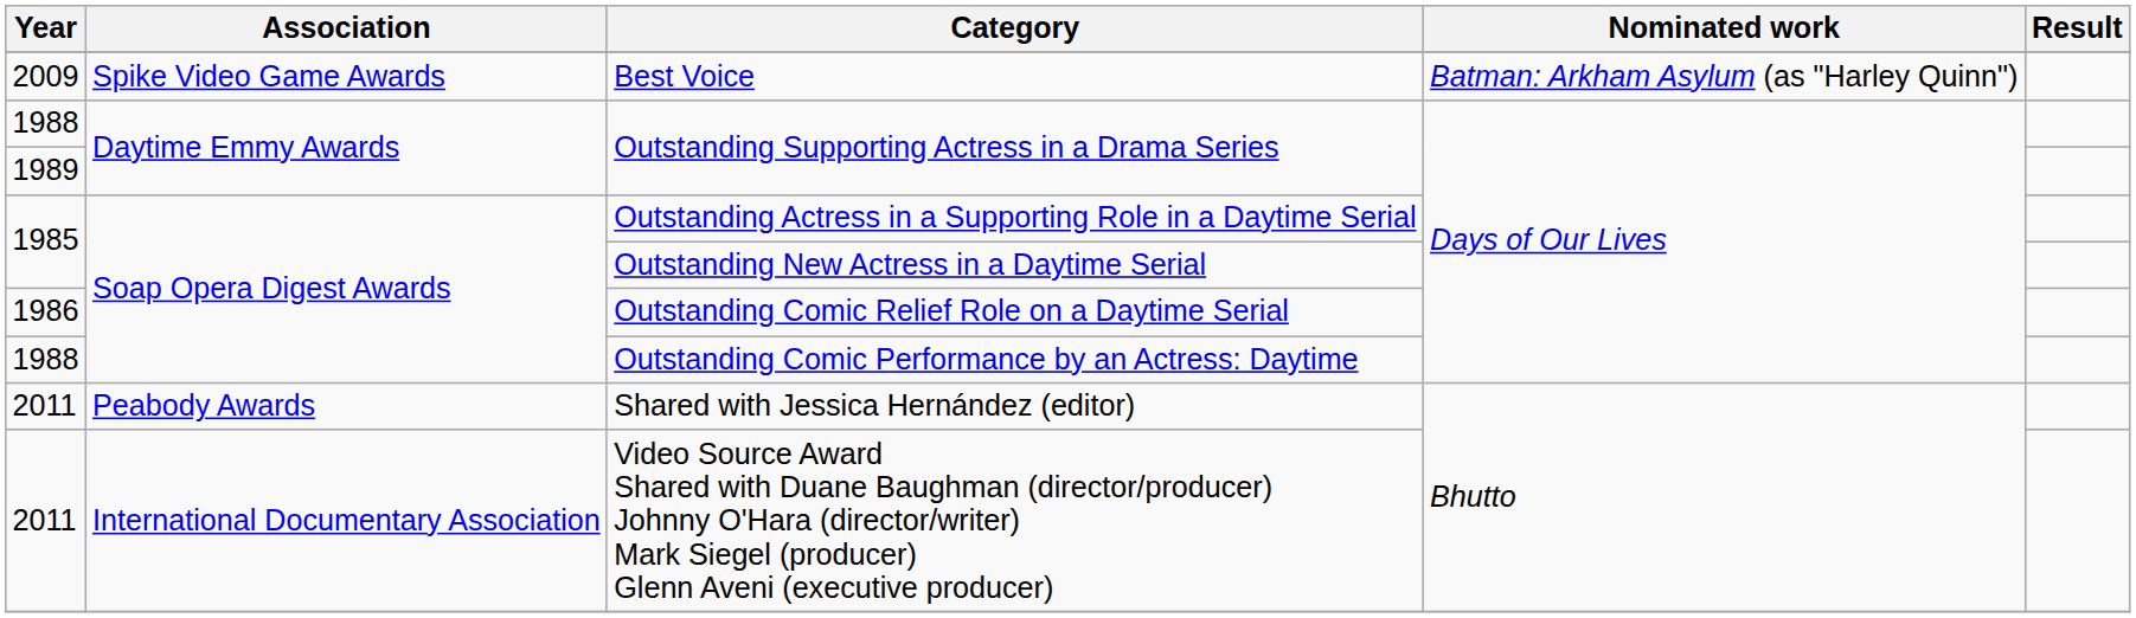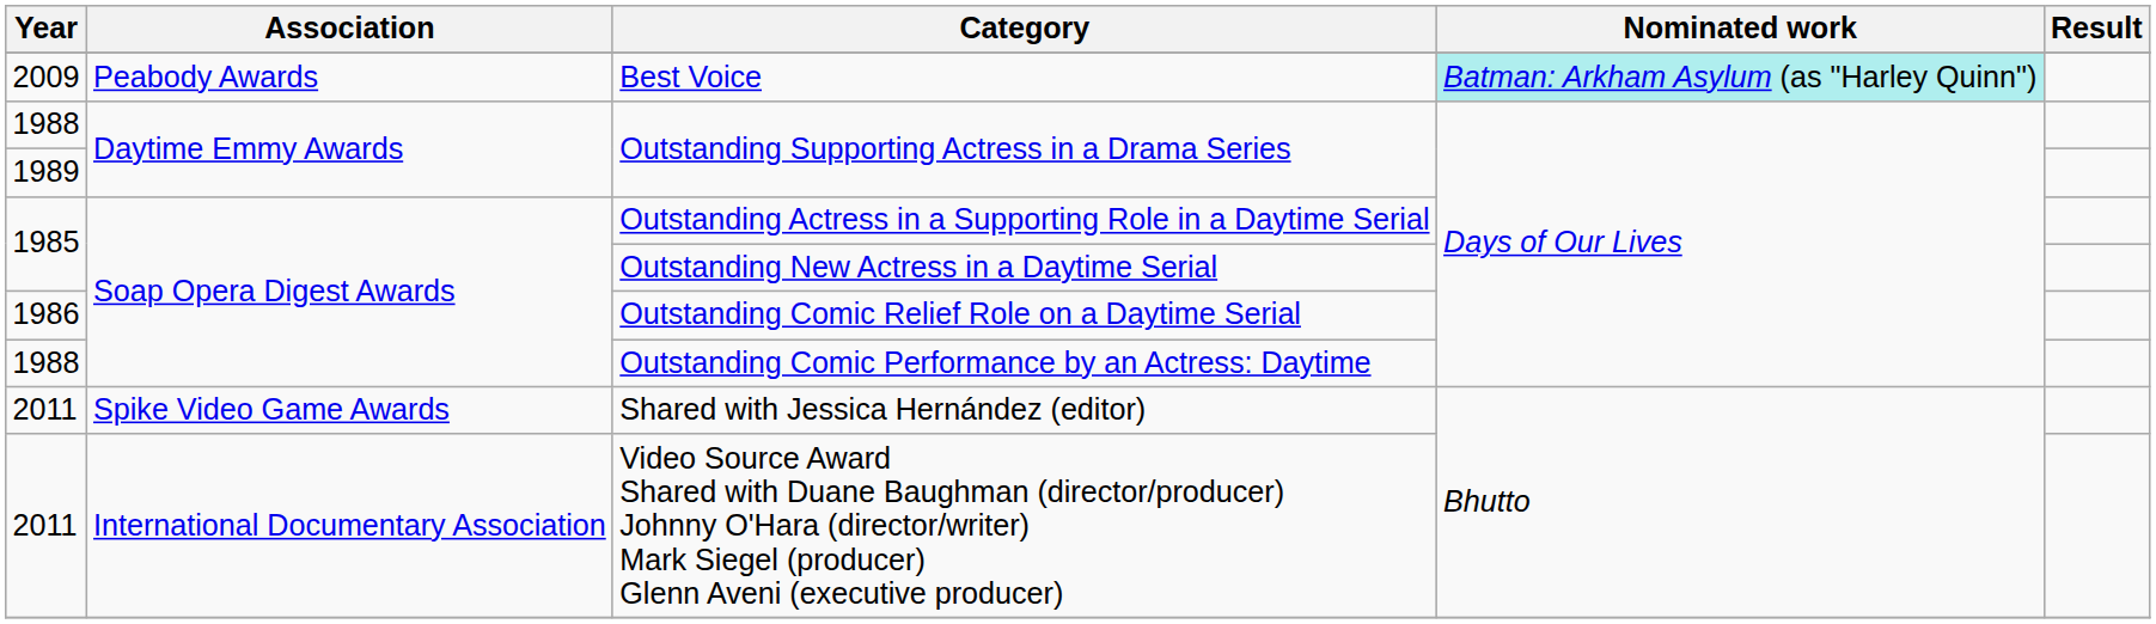Best Voice | Association: Spike Video Game Awards -> Peabody Awards
Best Voice | Nominated work: no background -> paleturquoise background
Shared with Jessica Hernández (editor) | Association: Peabody Awards -> Spike Video Game Awards
